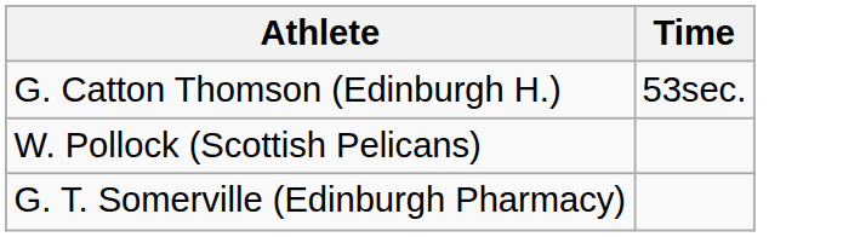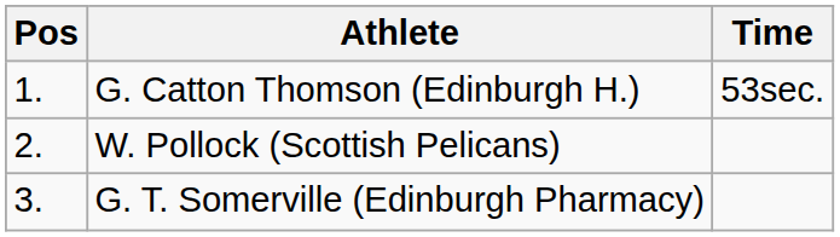+ column: Pos | 1. | 2. | 3.
